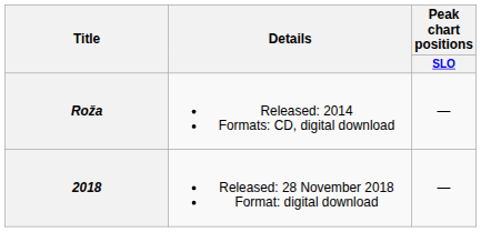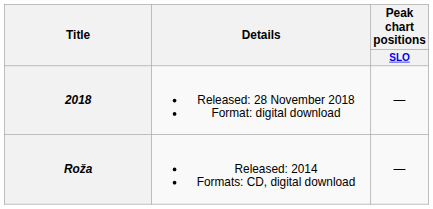rows swapped: Roža <-> 2018
